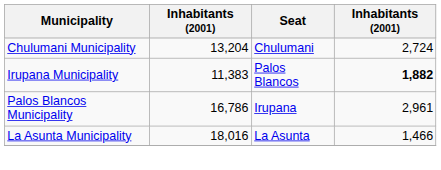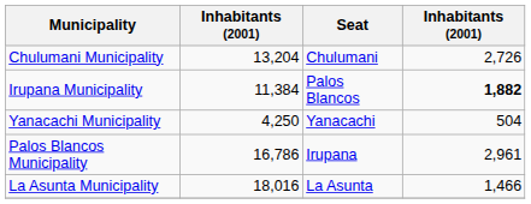Chulumani Municipality | column 4: 2,724 -> 2,726
Irupana Municipality | column 2: 11,383 -> 11,384
+ row: Yanacachi Municipality | 4,250 | Yanacachi | 504
